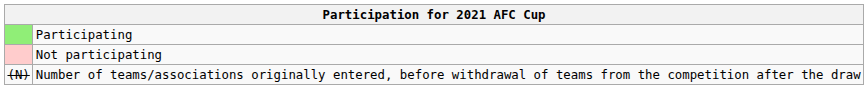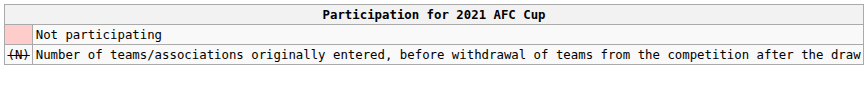- row: Participating
